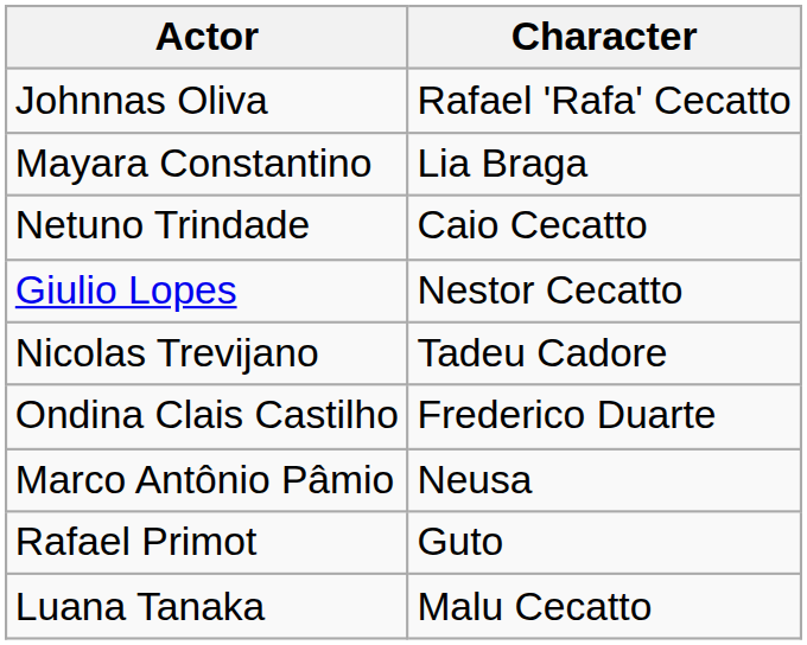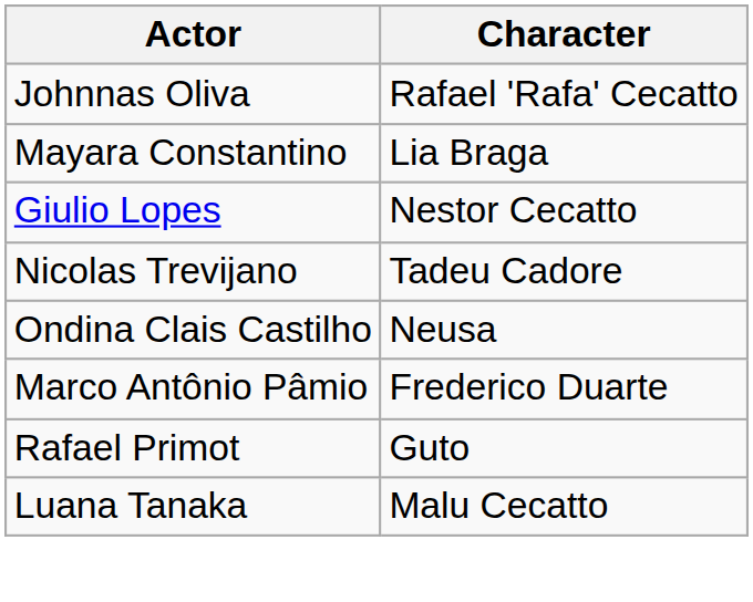- row: Netuno Trindade | Caio Cecatto
Ondina Clais Castilho | Character: Frederico Duarte -> Neusa
Marco Antônio Pâmio | Character: Neusa -> Frederico Duarte
